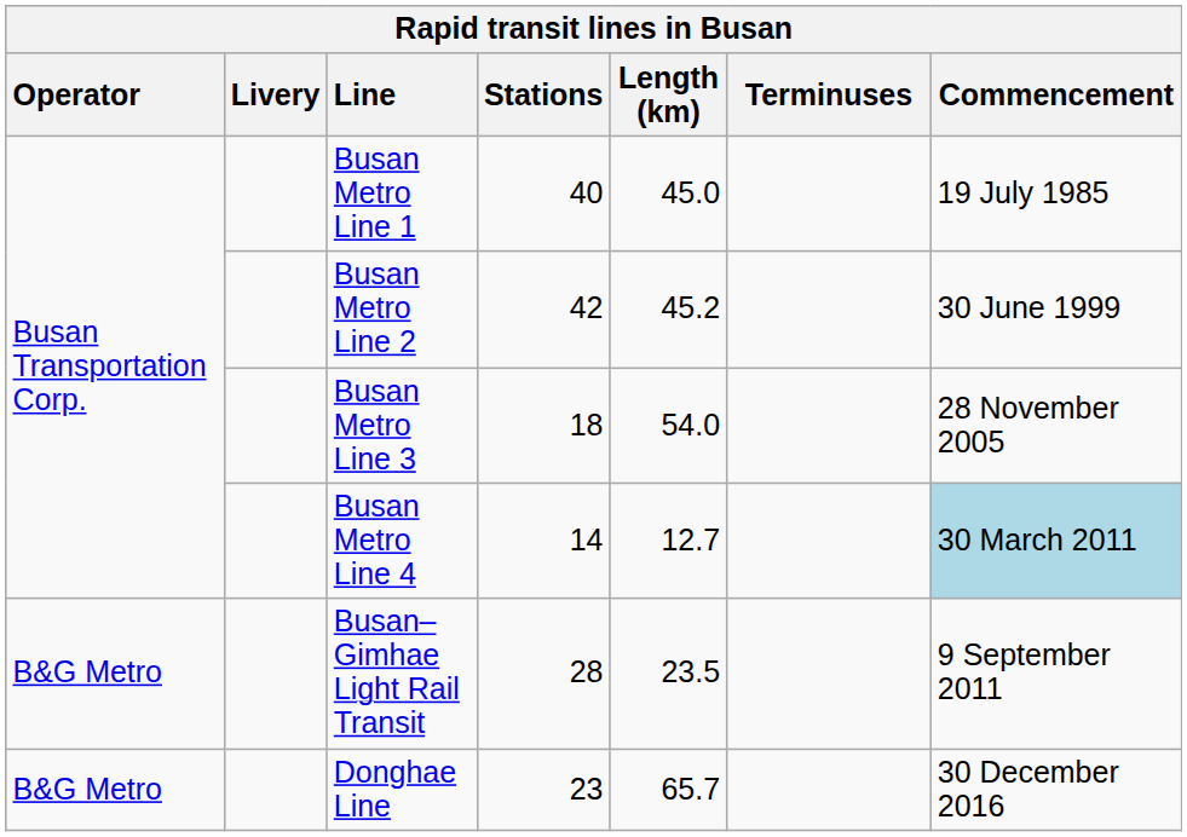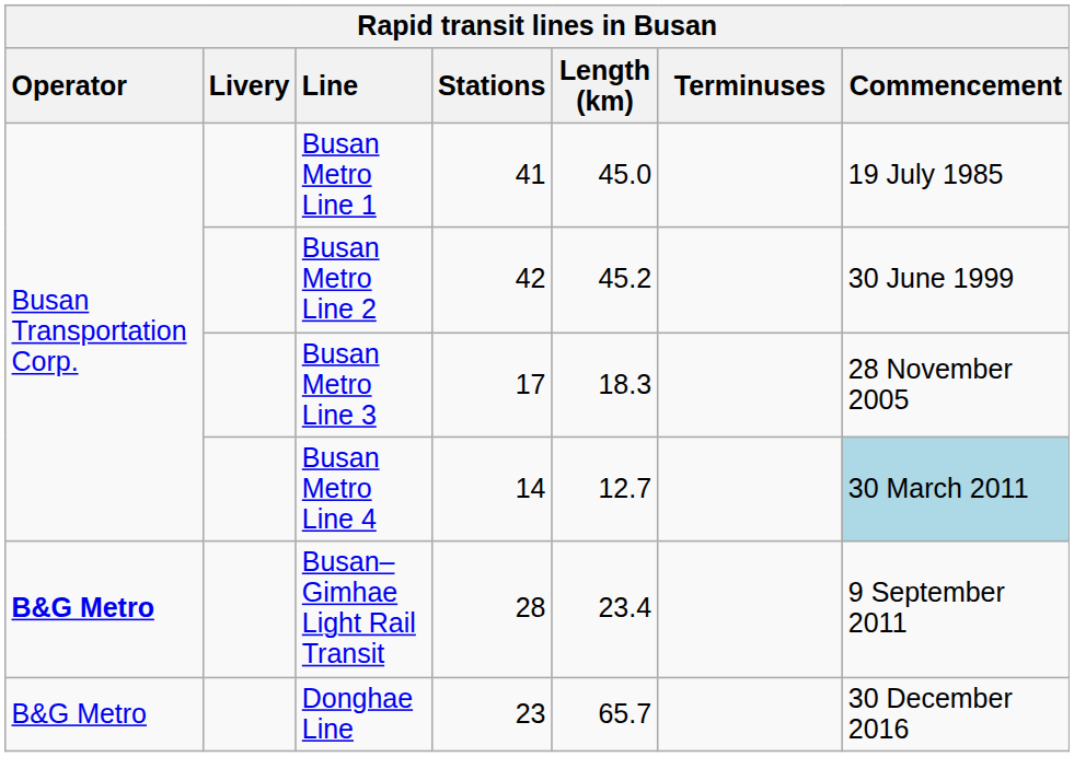Busan Metro Line 1 | Stations: 40 -> 41
Busan Metro Line 3 | Stations: 18 -> 17
Busan Metro Line 3 | Length (km): 54.0 -> 18.3
Busan–Gimhae Light Rail Transit | Operator: normal -> bold
Busan–Gimhae Light Rail Transit | Length (km): 23.5 -> 23.4
